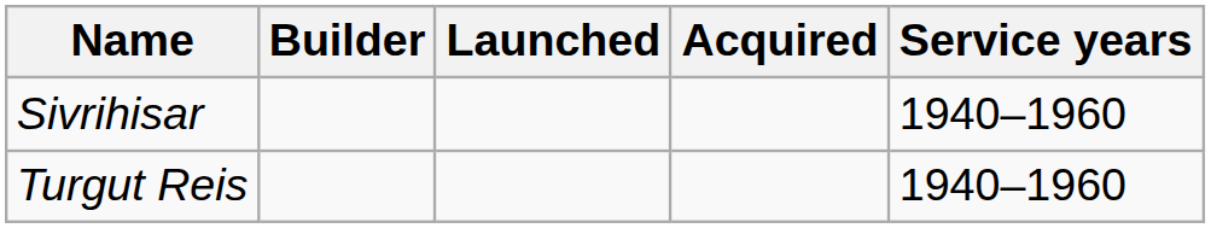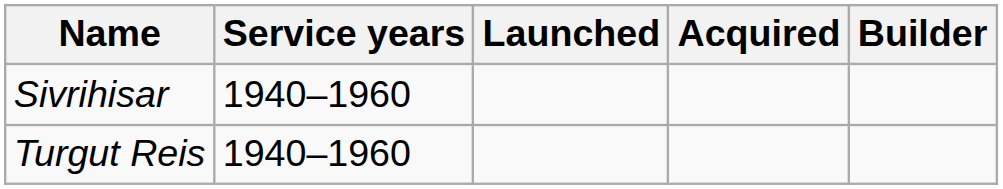columns swapped: Builder <-> Service years
